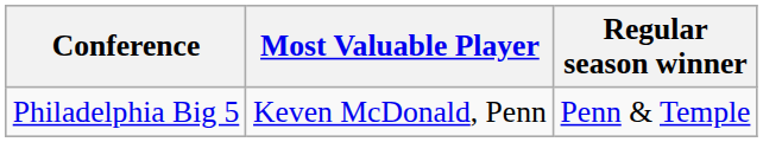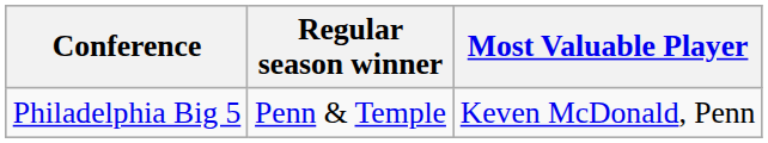columns swapped: Regular season winner <-> Most Valuable Player
